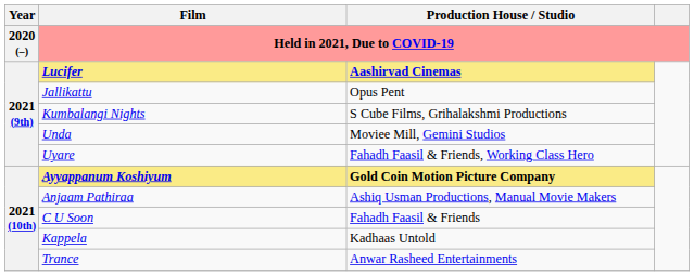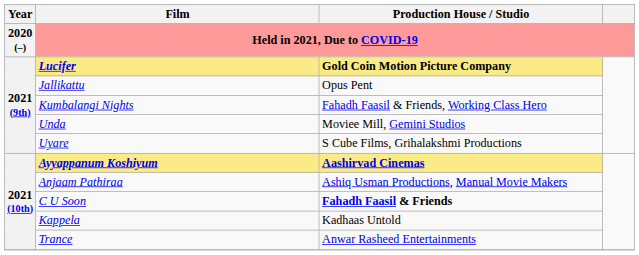Lucifer | Production House / Studio: Aashirvad Cinemas -> Gold Coin Motion Picture Company
Kumbalangi Nights | Production House / Studio: S Cube Films, Grihalakshmi Productions -> Fahadh Faasil & Friends, Working Class Hero
Uyare | Production House / Studio: Fahadh Faasil & Friends, Working Class Hero -> S Cube Films, Grihalakshmi Productions
Ayyappanum Koshiyum | Production House / Studio: Gold Coin Motion Picture Company -> Aashirvad Cinemas
C U Soon | Production House / Studio: normal -> bold
